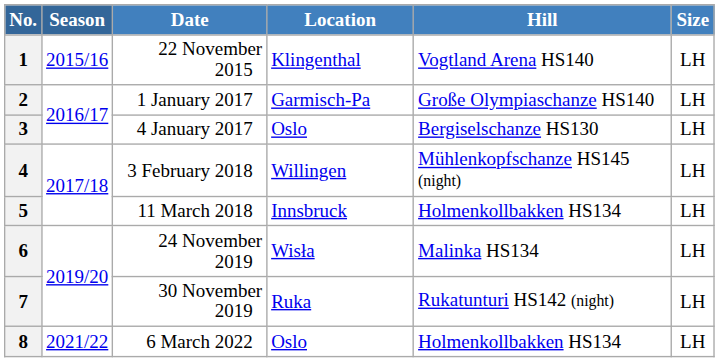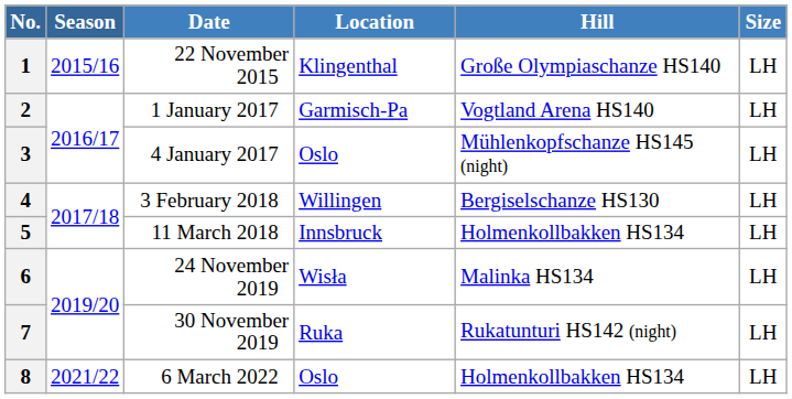1 | Hill: Vogtland Arena HS140 -> Große Olympiaschanze HS140
2 | Hill: Große Olympiaschanze HS140 -> Vogtland Arena HS140
3 | Hill: Bergiselschanze HS130 -> Mühlenkopfschanze HS145 (night)
4 | Hill: Mühlenkopfschanze HS145 (night) -> Bergiselschanze HS130
